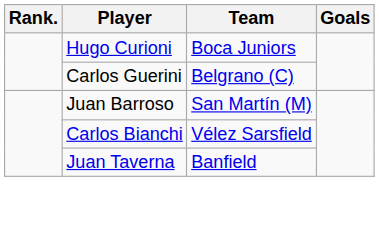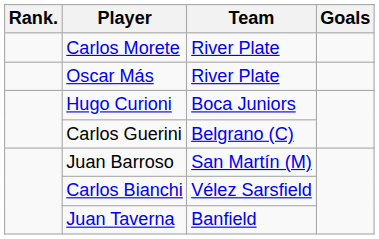+ row: Carlos Morete | River Plate
+ row: Oscar Más | River Plate
